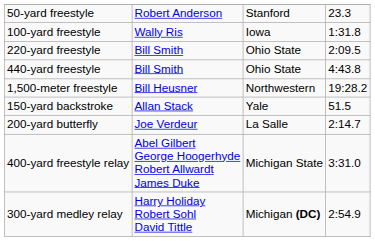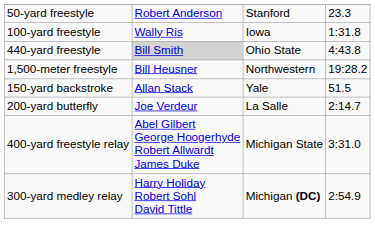- row: 220-yard freestyle | Bill Smith | Ohio State | 2:09.5
440-yard freestyle | column 2: no background -> lightgrey background
